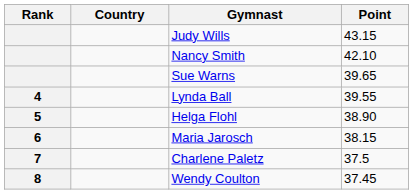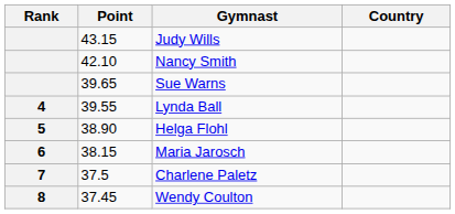columns swapped: Country <-> Point
